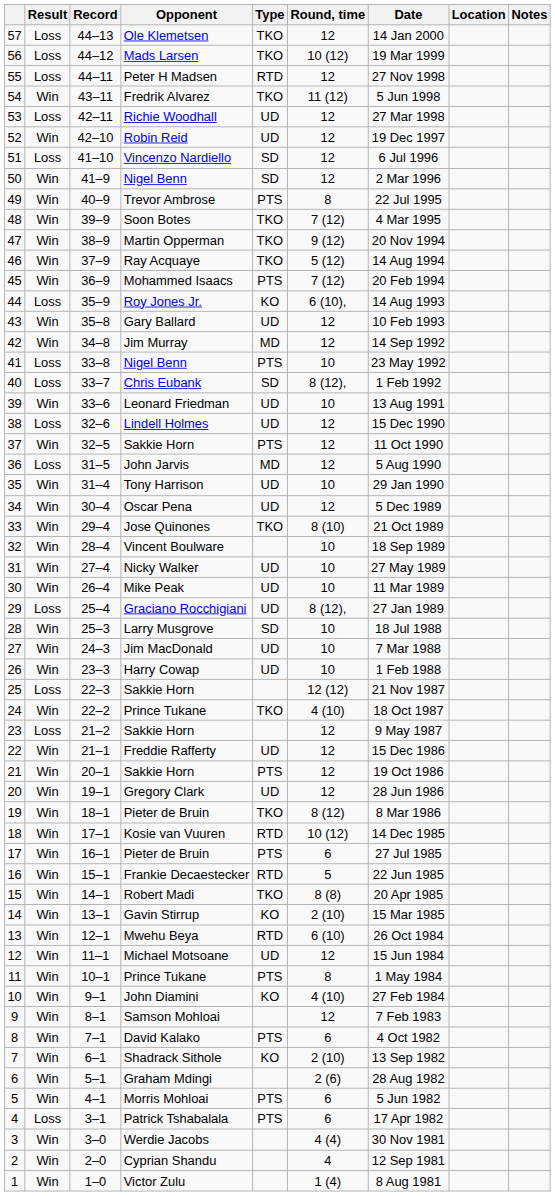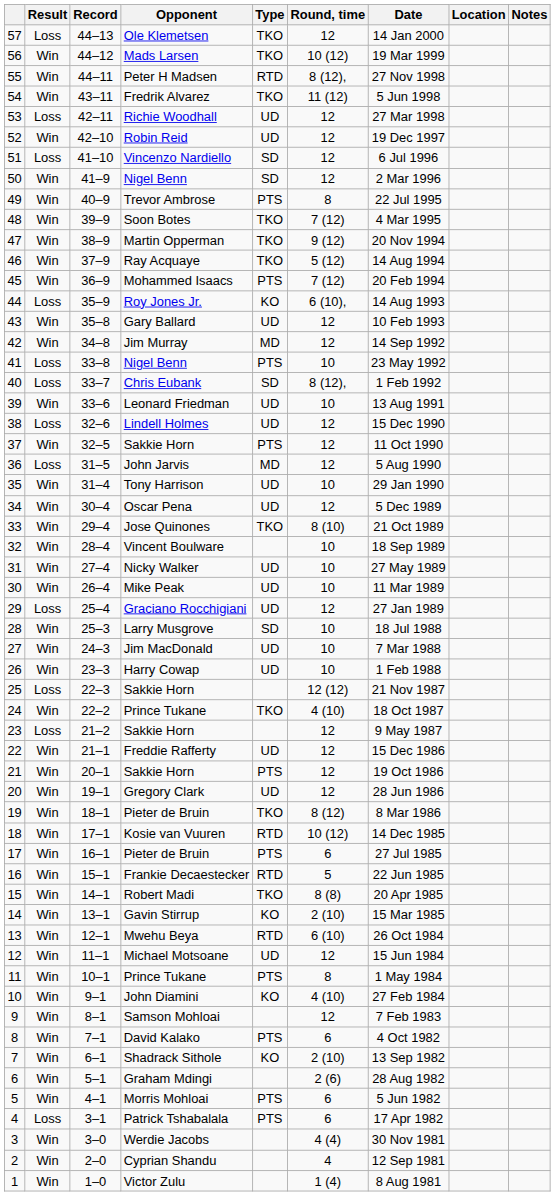56 | Result: Loss -> Win
55 | Result: Loss -> Win
55 | Round, time: 12 -> 8 (12),
29 | Round, time: 8 (12), -> 12
